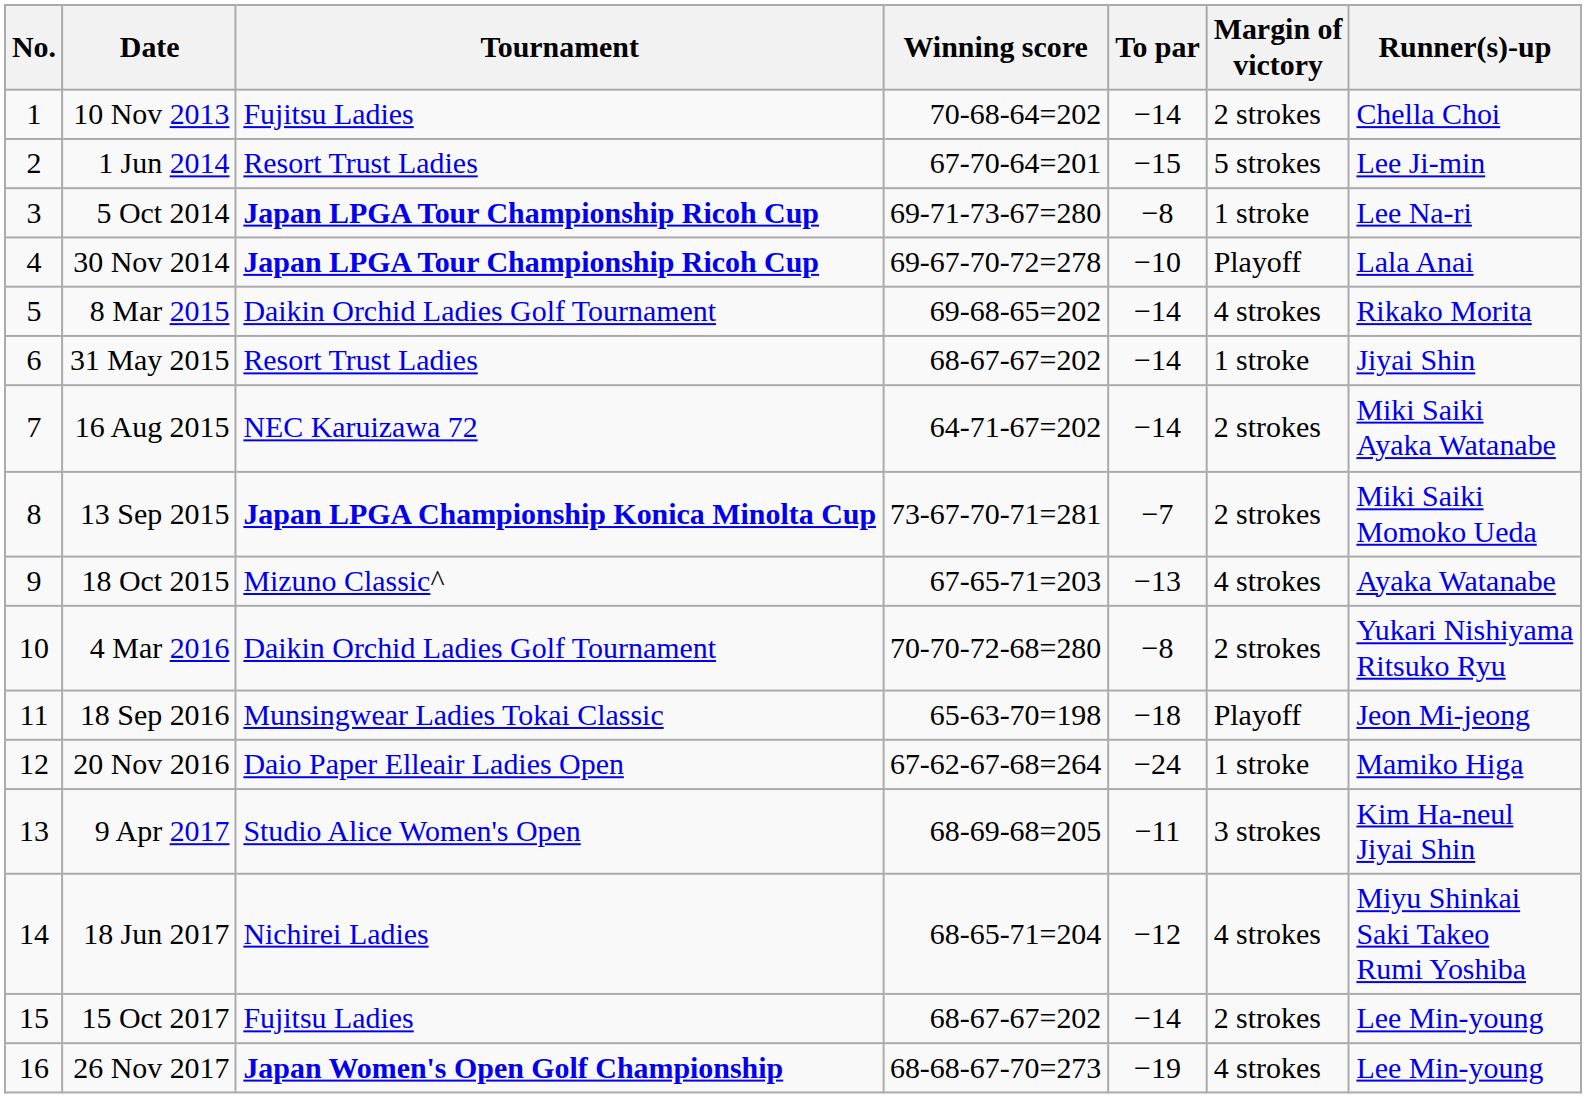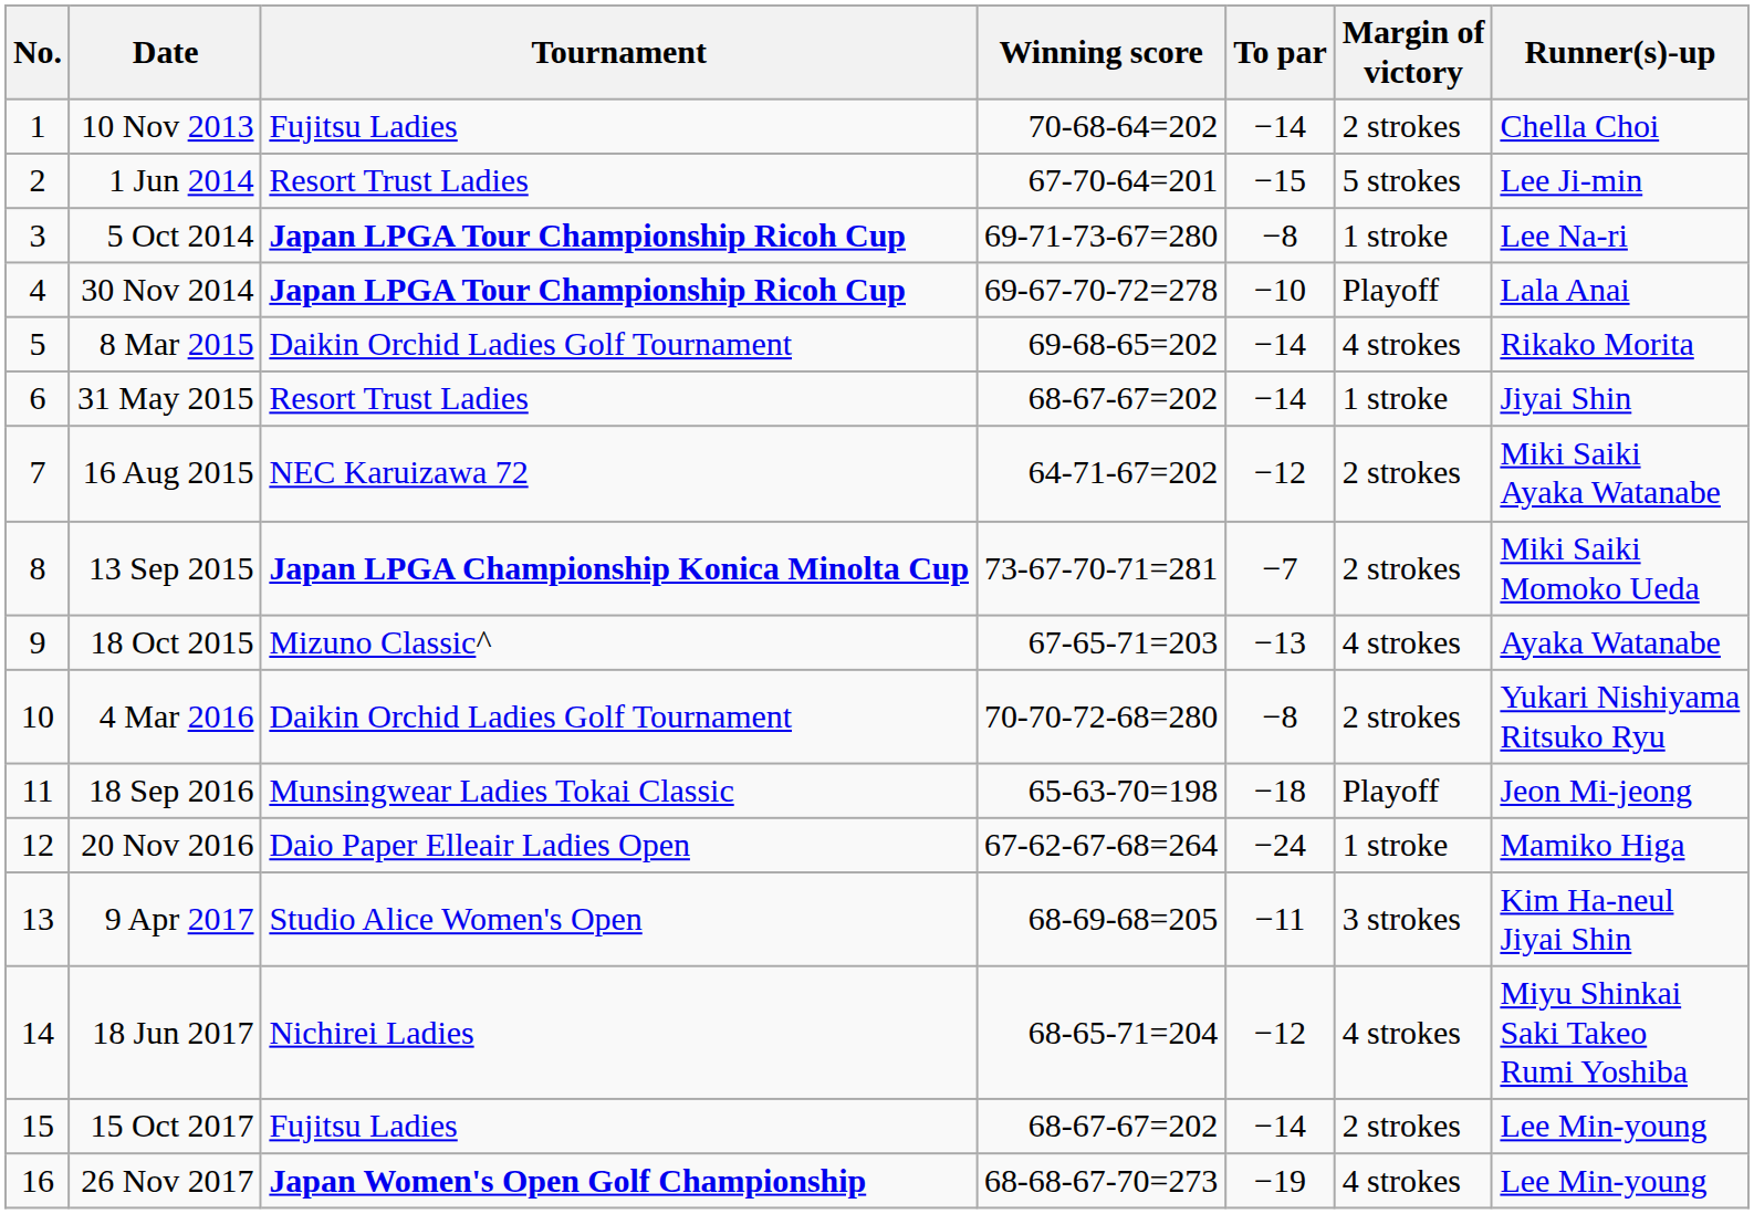16 Aug 2015 | To par: −14 -> −12
